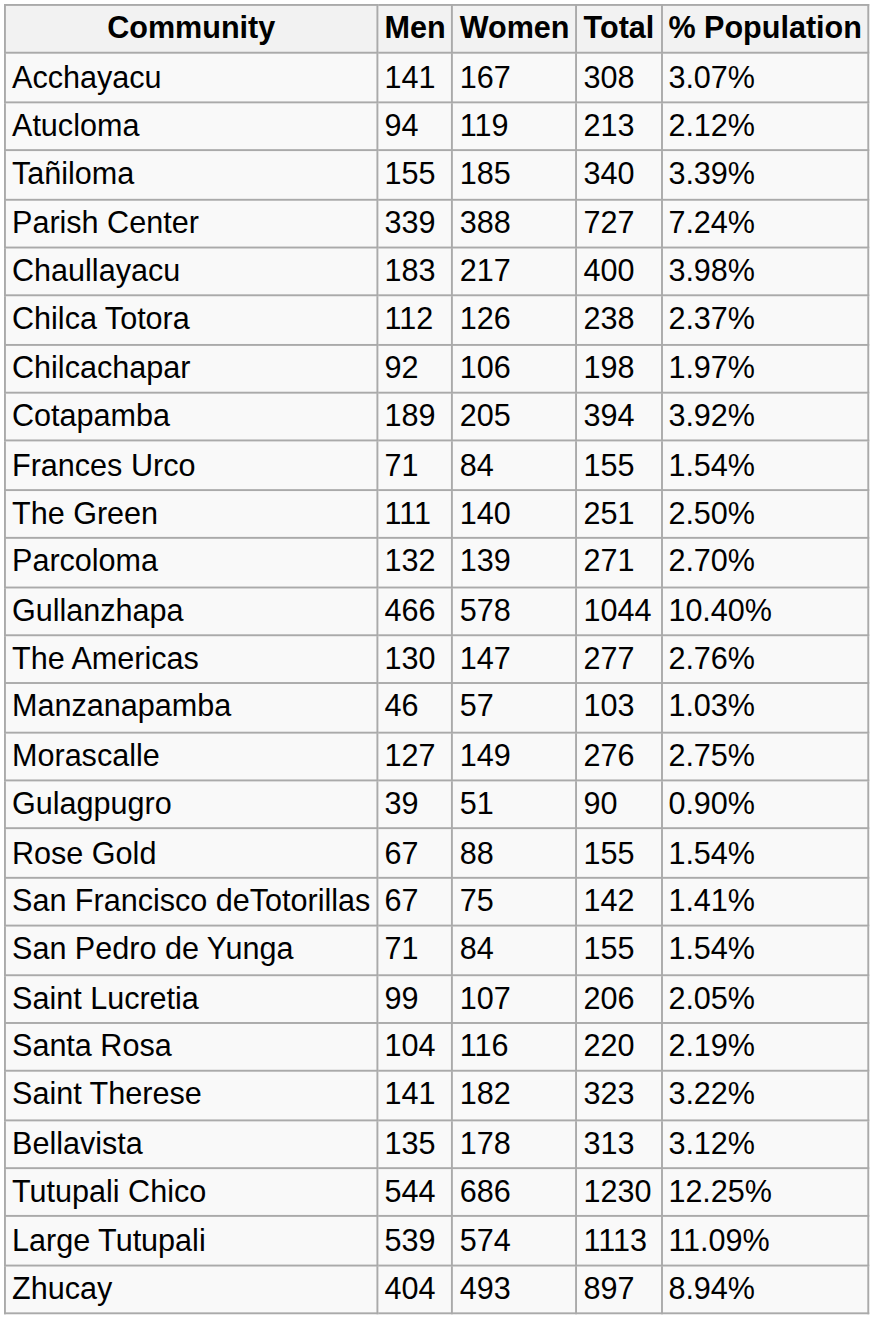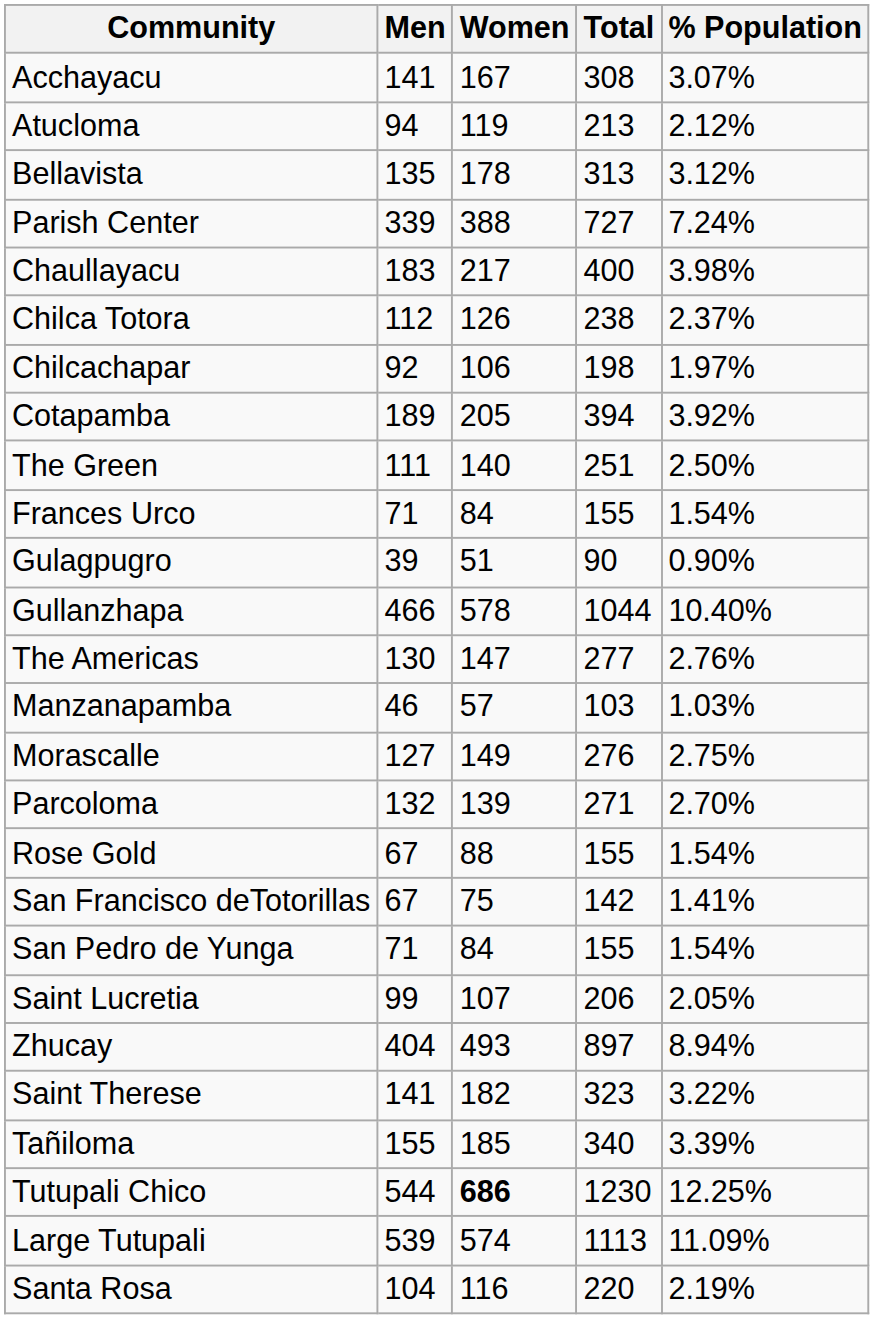rows swapped: Bellavista <-> Tañiloma
rows swapped: The Green <-> Frances Urco
rows swapped: Gulagpugro <-> Parcoloma
rows swapped: Santa Rosa <-> Zhucay
Tutupali Chico | Women: normal -> bold
